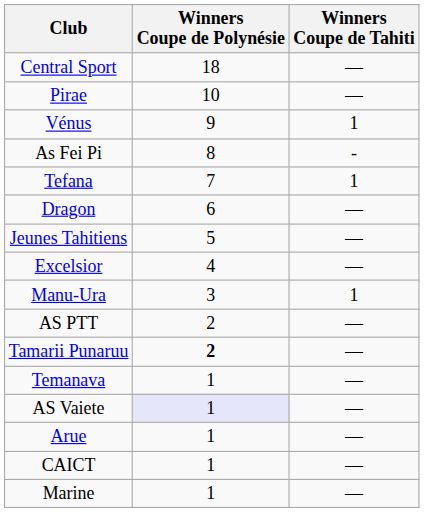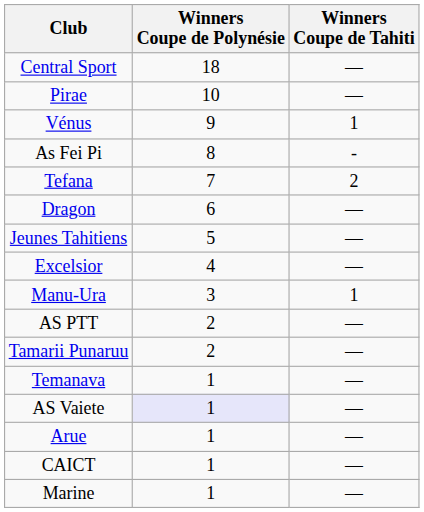Tefana | Winners Coupe de Tahiti: 1 -> 2
Tamarii Punaruu | Winners Coupe de Polynésie: bold -> normal
